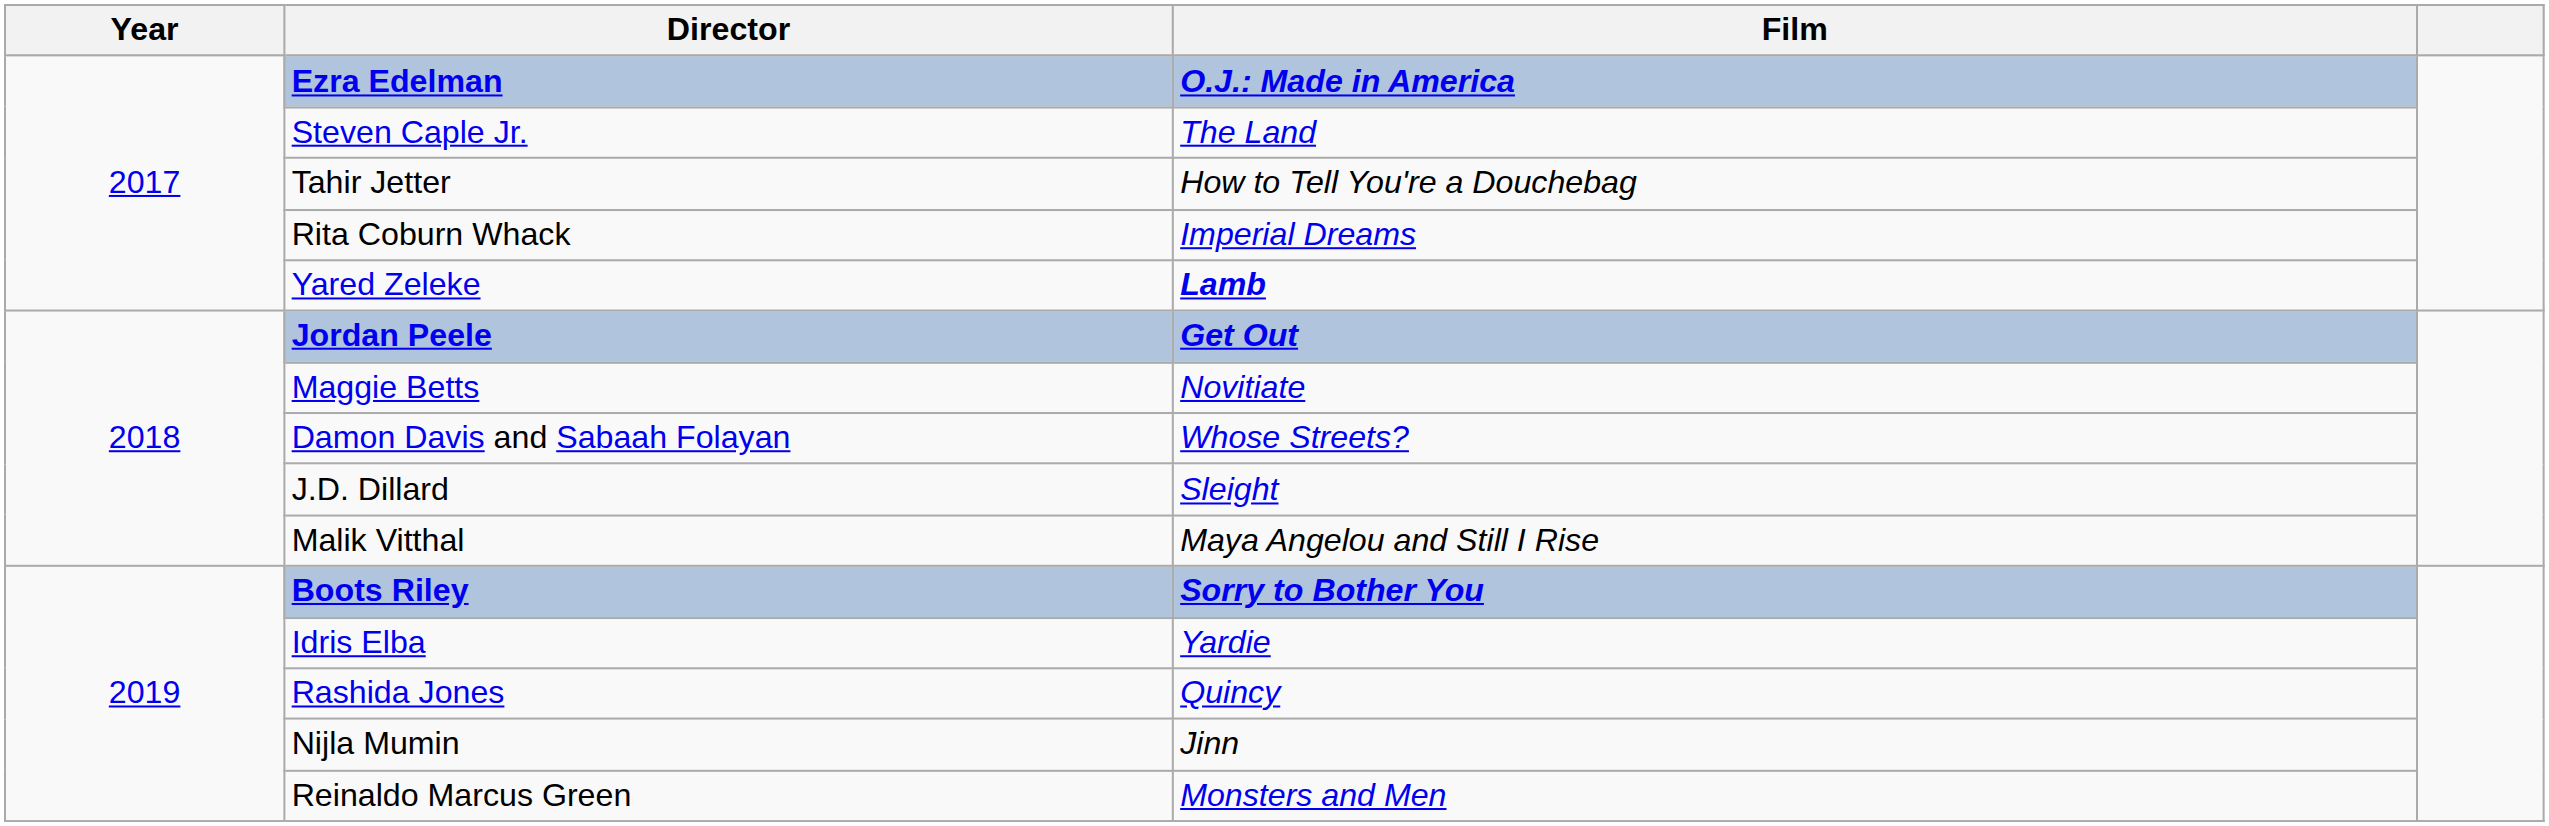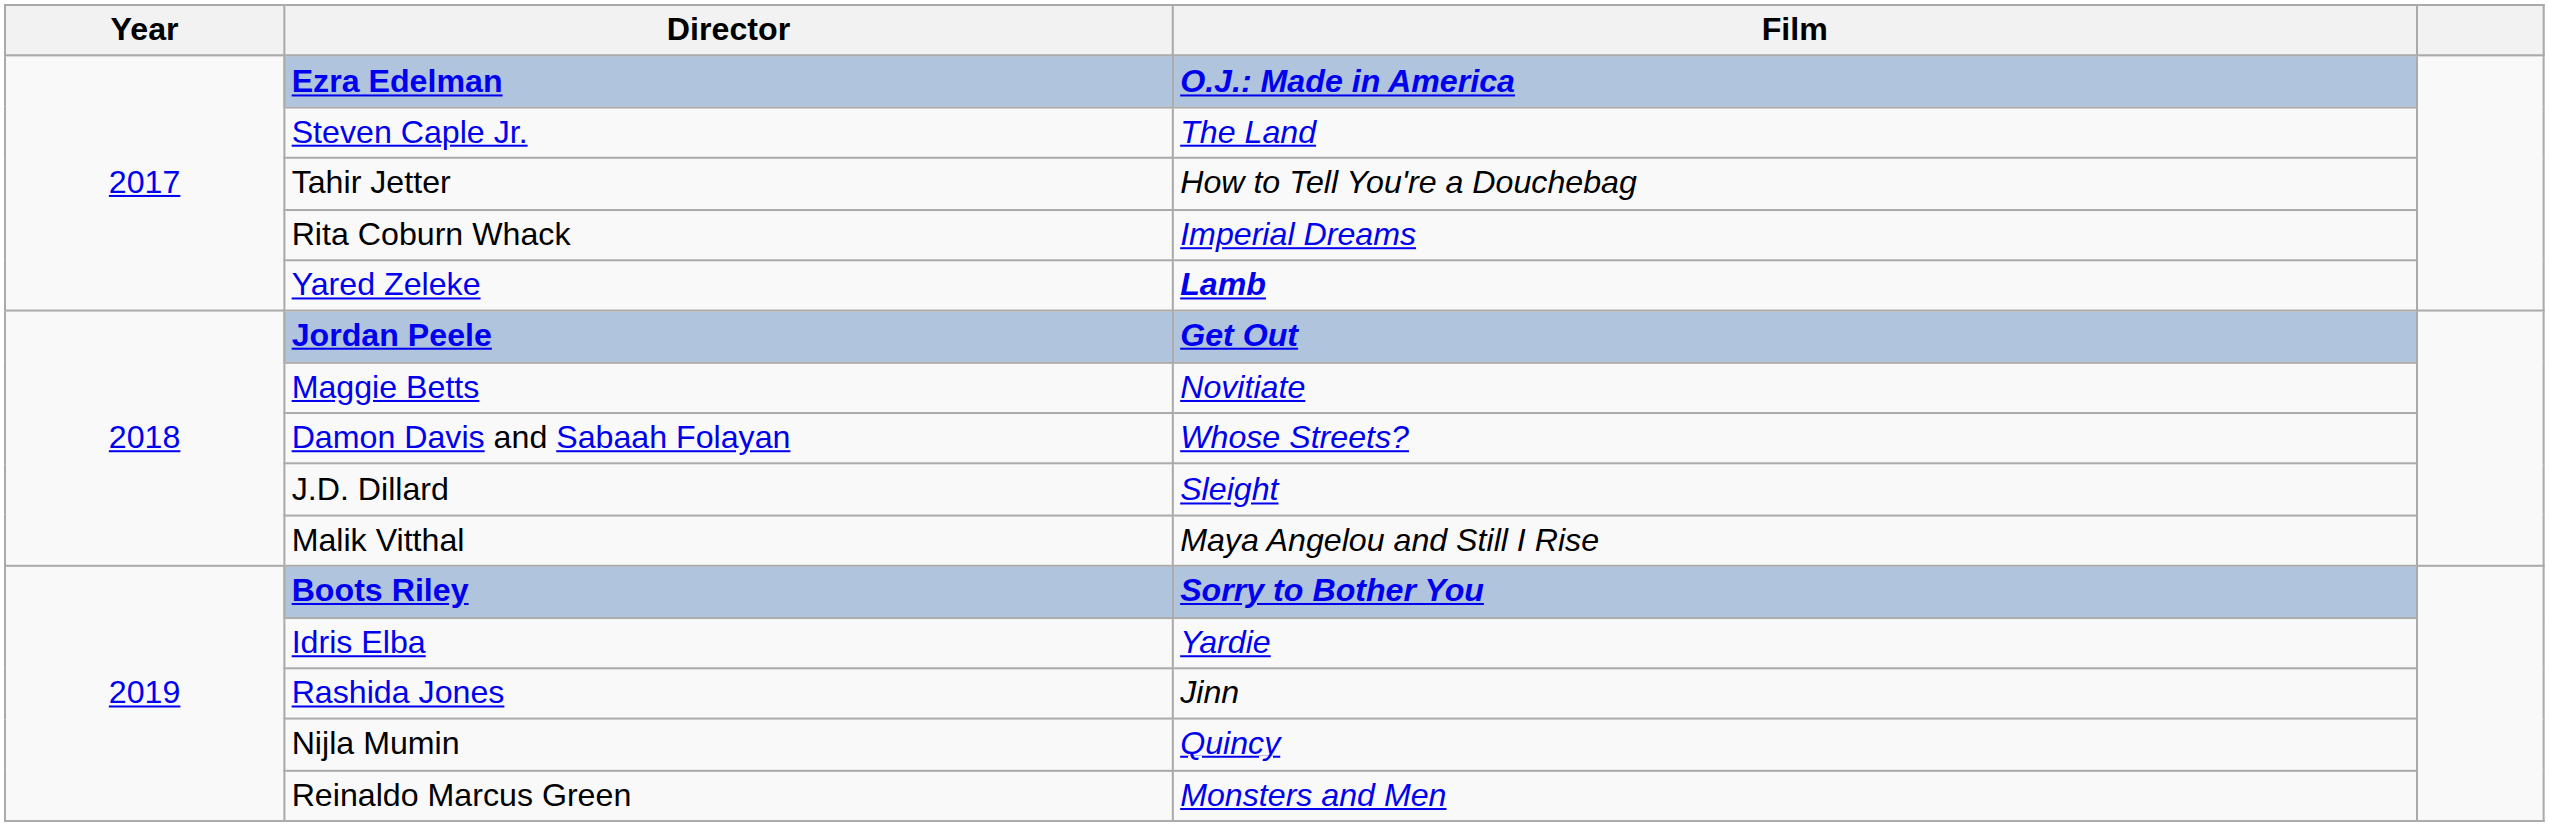Rashida Jones | Film: Quincy -> Jinn
Nijla Mumin | Film: Jinn -> Quincy
